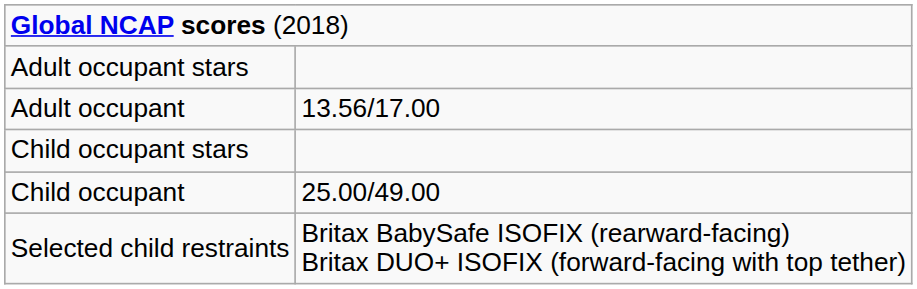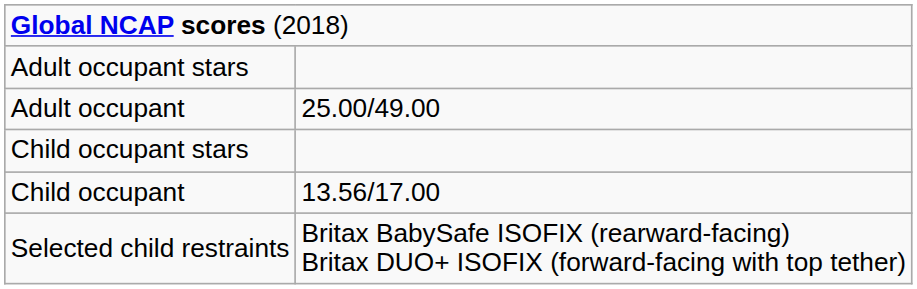Adult occupant | column 2: 13.56/17.00 -> 25.00/49.00
Child occupant | column 2: 25.00/49.00 -> 13.56/17.00
